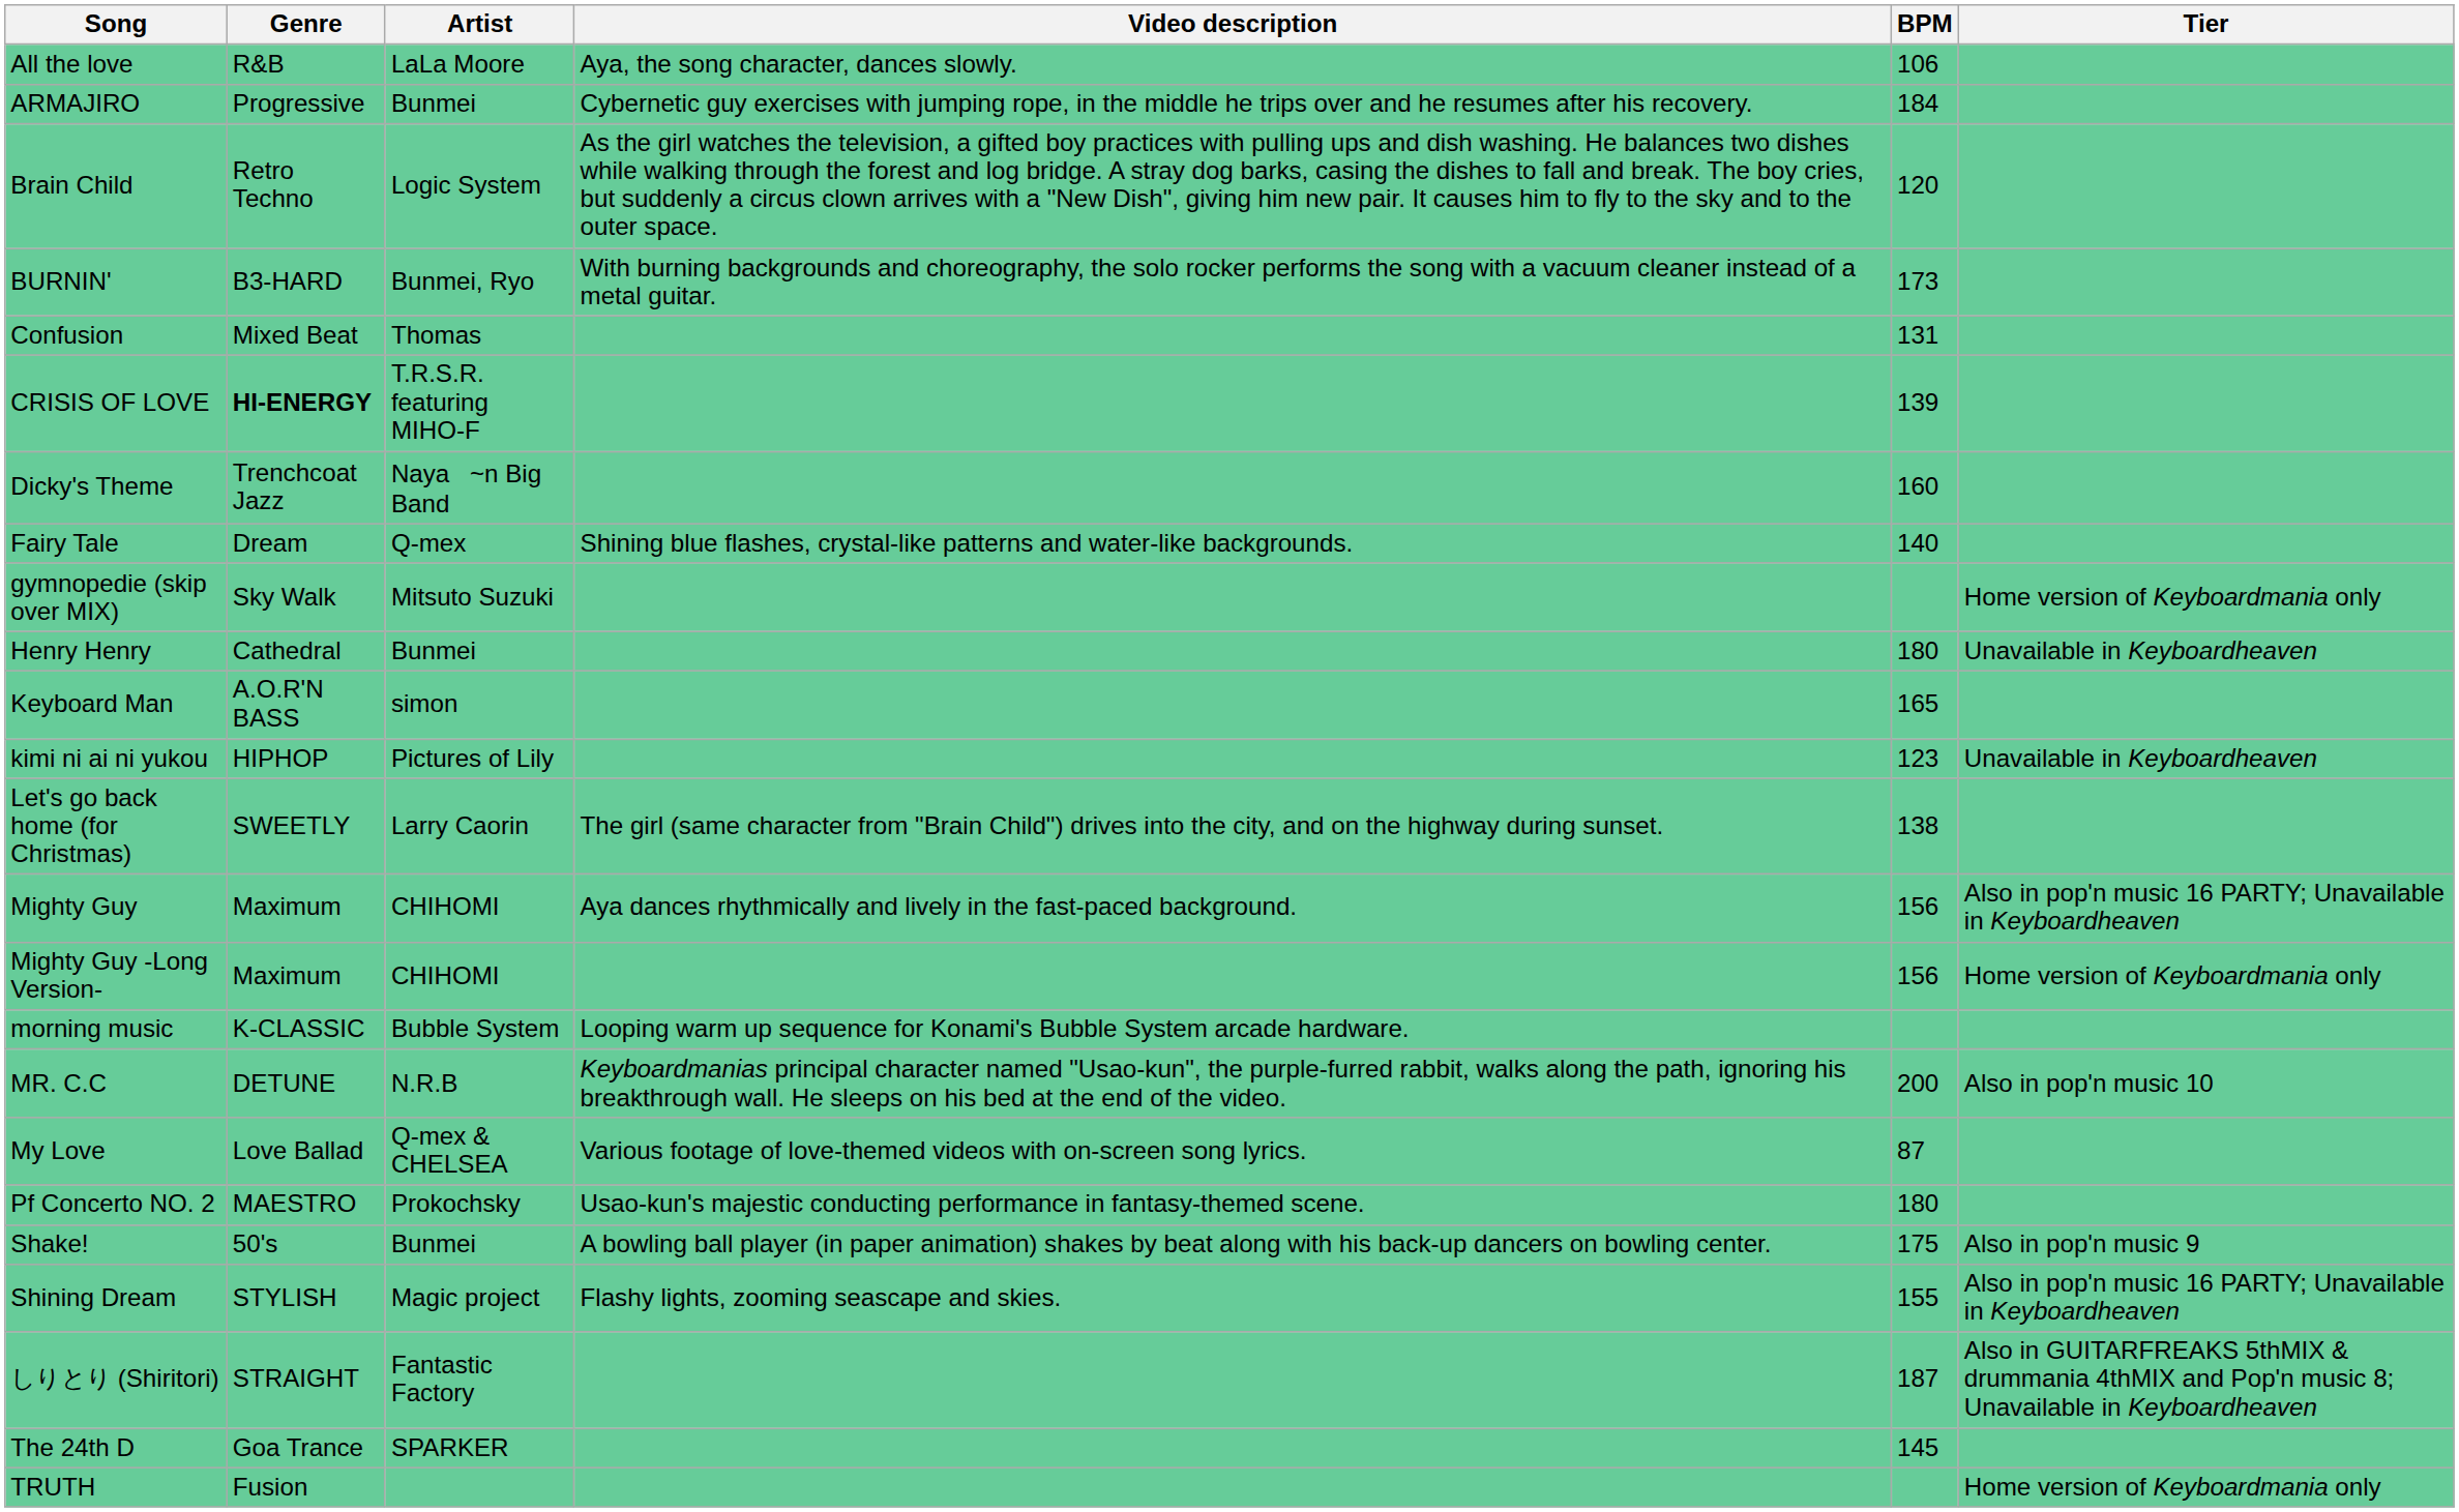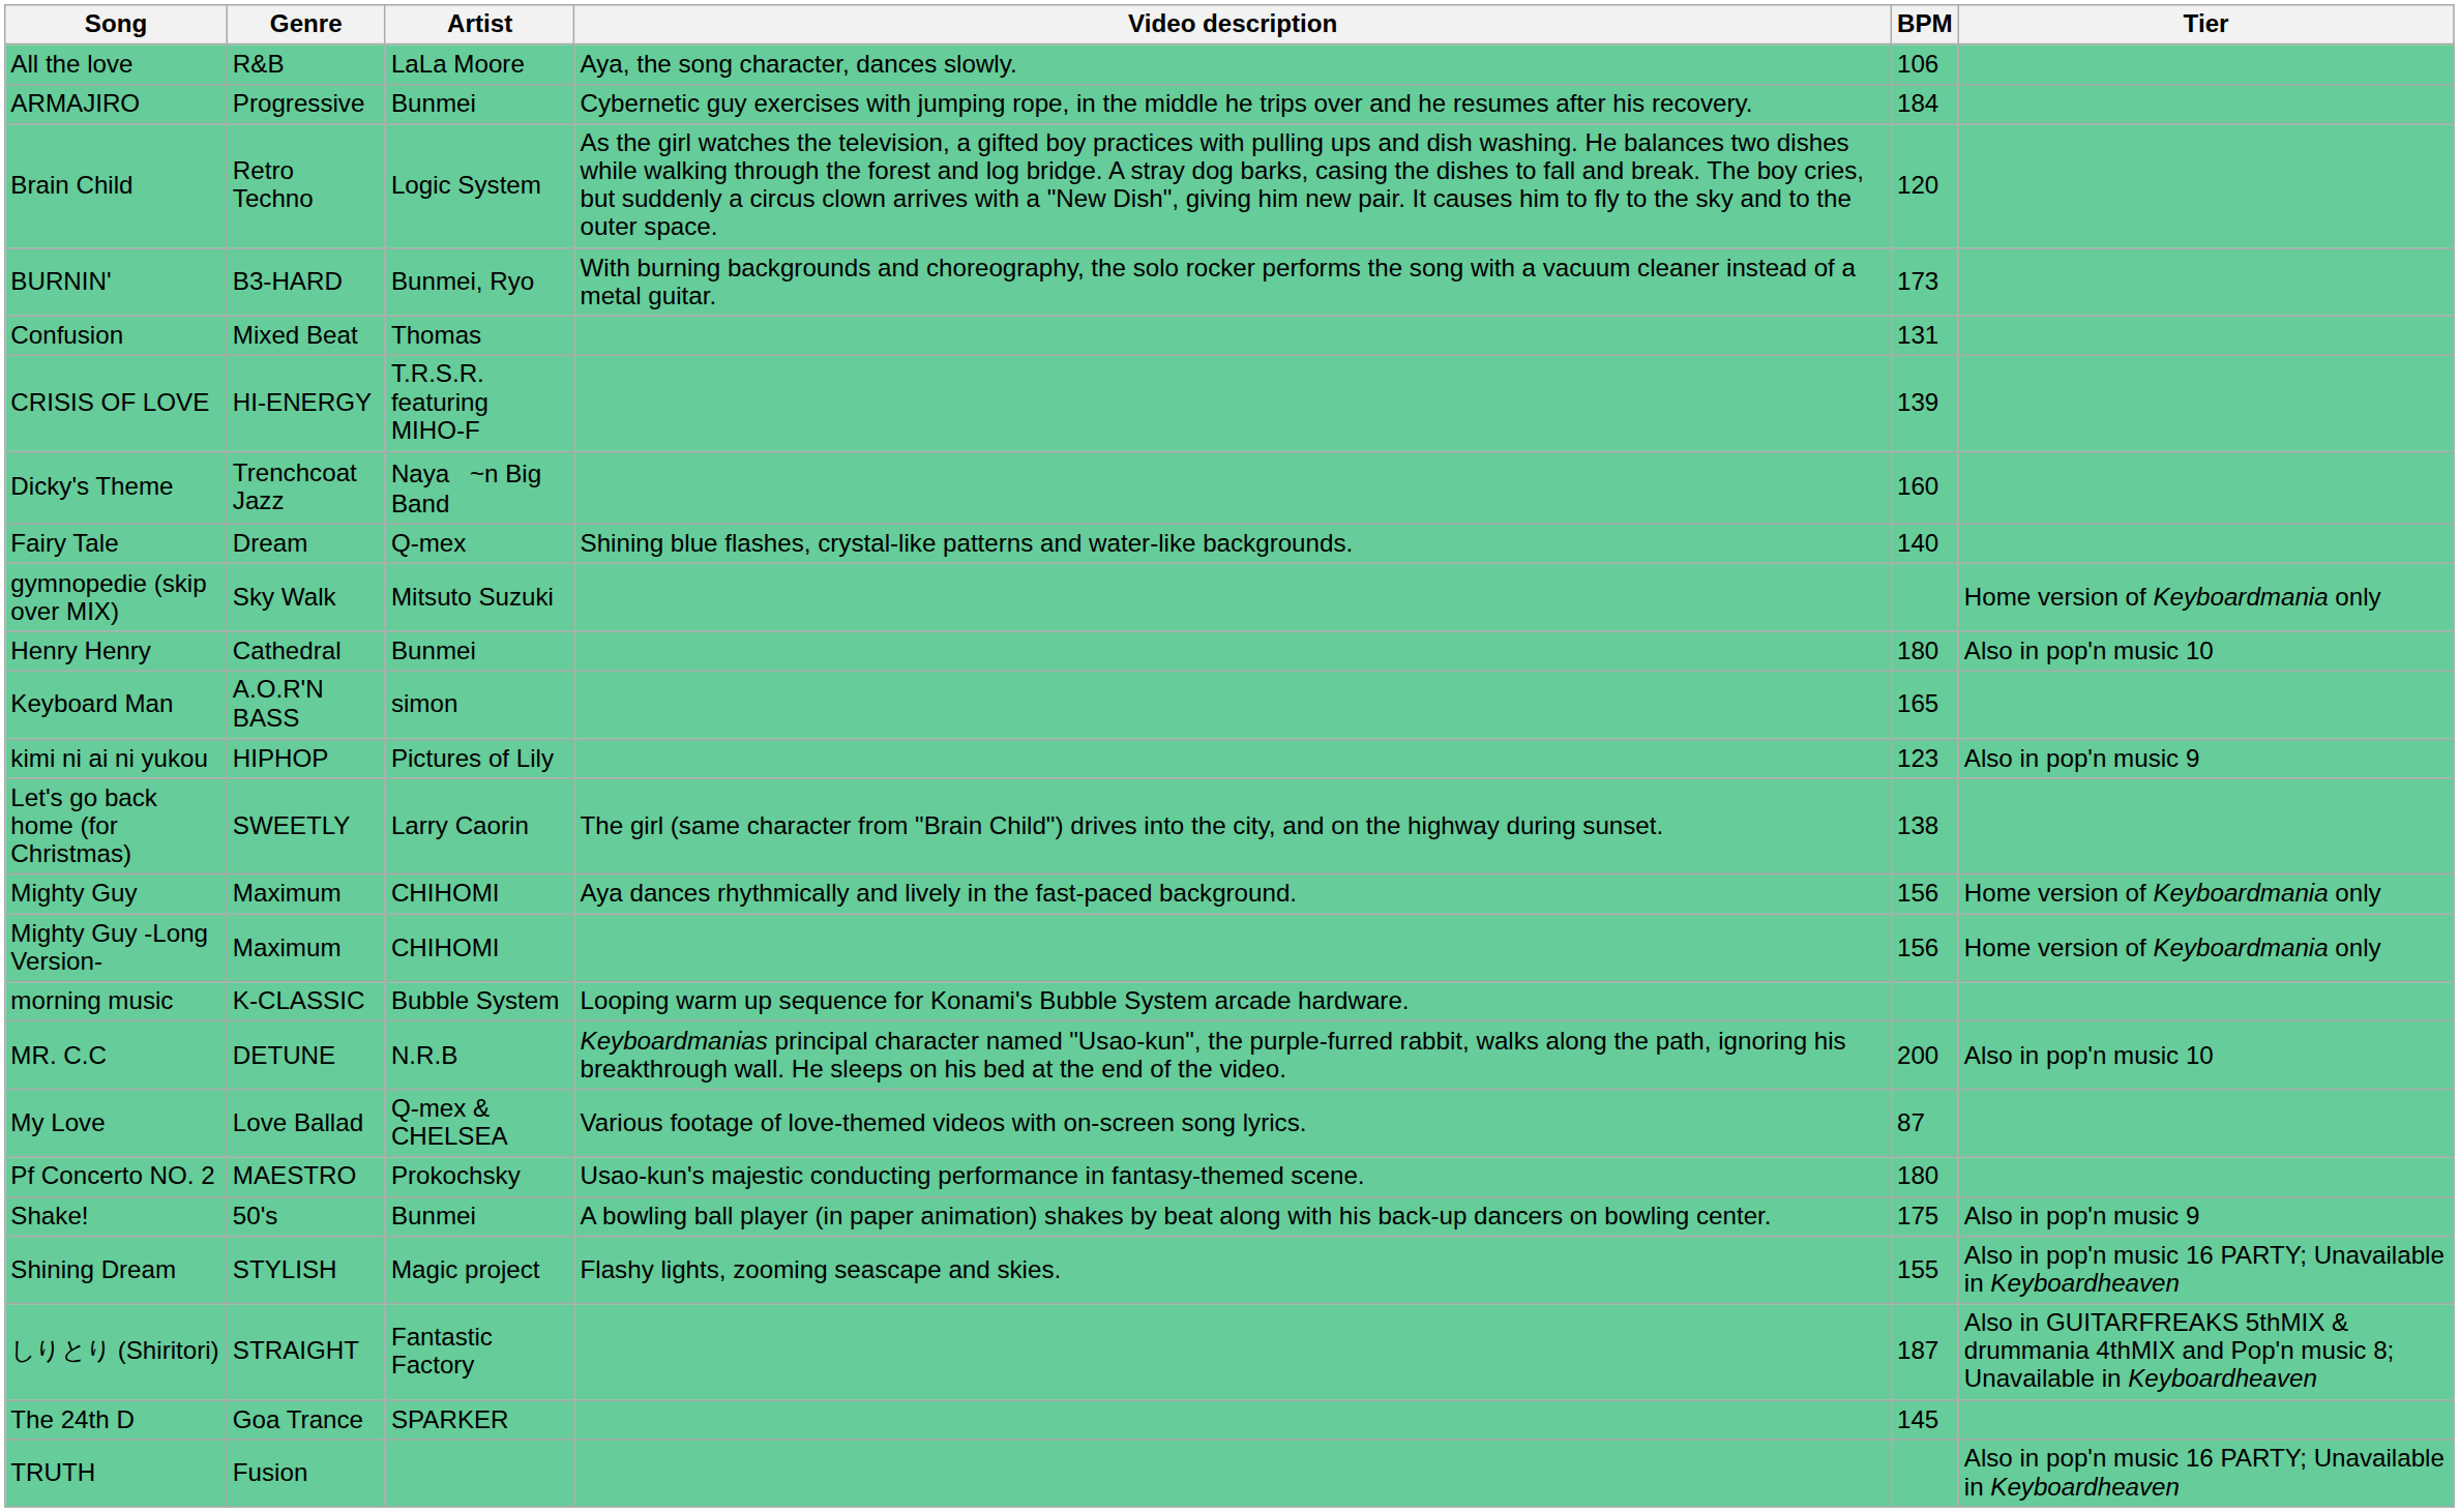CRISIS OF LOVE | Genre: bold -> normal
Henry Henry | Tier: Unavailable in Keyboardheaven -> Also in pop'n music 10
kimi ni ai ni yukou | Tier: Unavailable in Keyboardheaven -> Also in pop'n music 9
Mighty Guy | Tier: Also in pop'n music 16 PARTY; Unavailable in Keyboardheaven -> Home version of Keyboardmania only
TRUTH | Tier: Home version of Keyboardmania only -> Also in pop'n music 16 PARTY; Unavailable in Keyboardheaven
